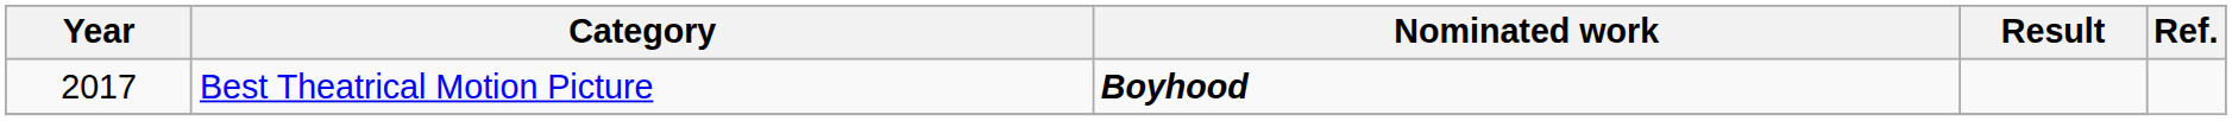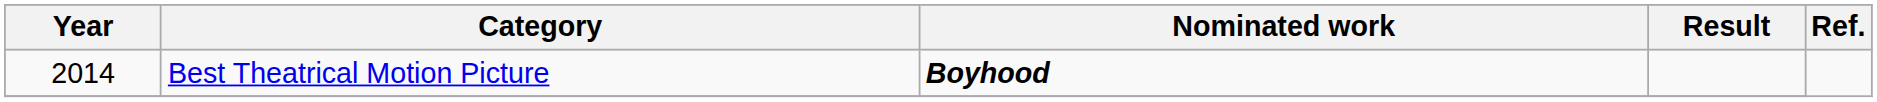Best Theatrical Motion Picture | Year: 2017 -> 2014
